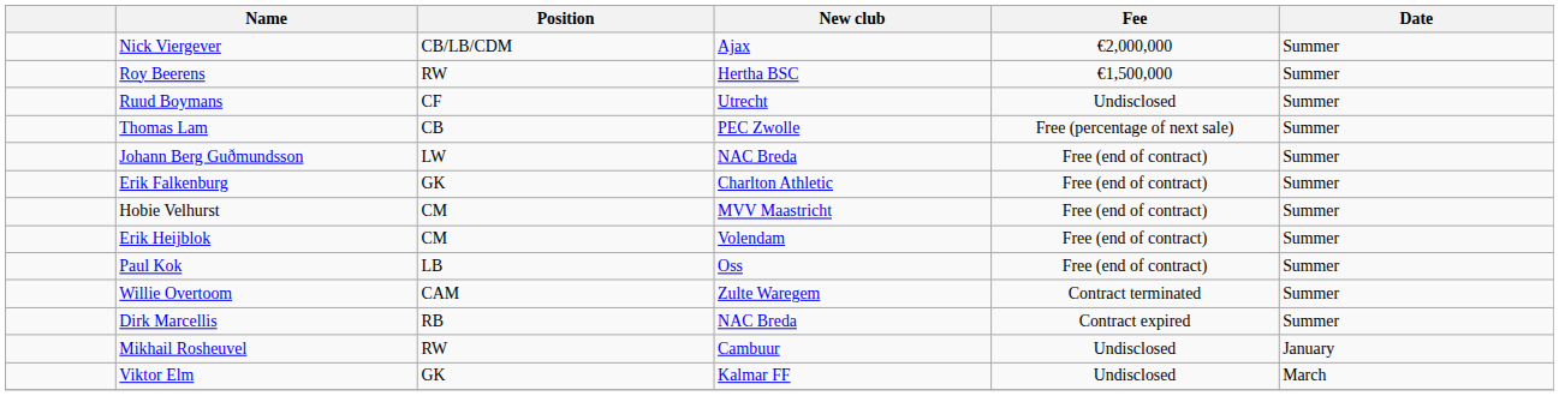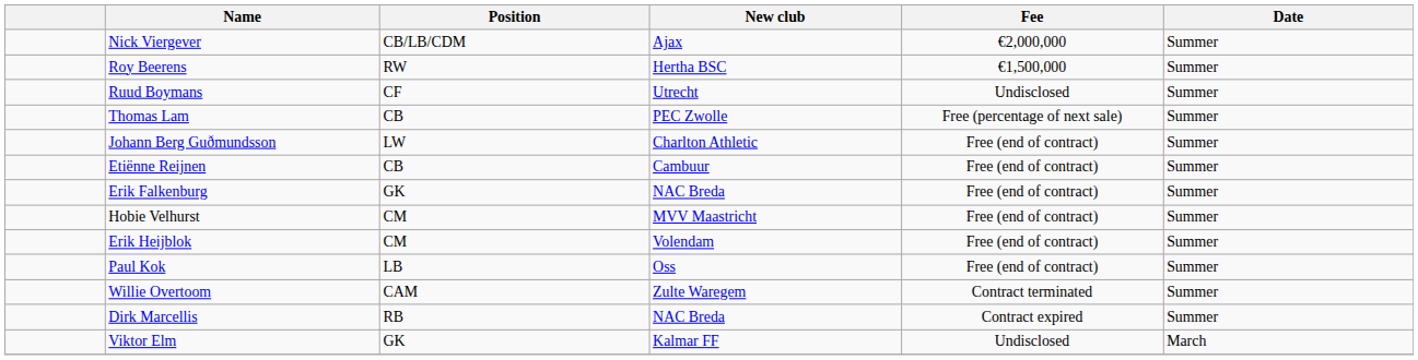Johann Berg Guðmundsson | New club: NAC Breda -> Charlton Athletic
+ row: Etiënne Reijnen | CB | Cambuur | Free (end of contract) | Summer
Erik Falkenburg | New club: Charlton Athletic -> NAC Breda
- row: Mikhail Rosheuvel | RW | Cambuur | Undisclosed | January
